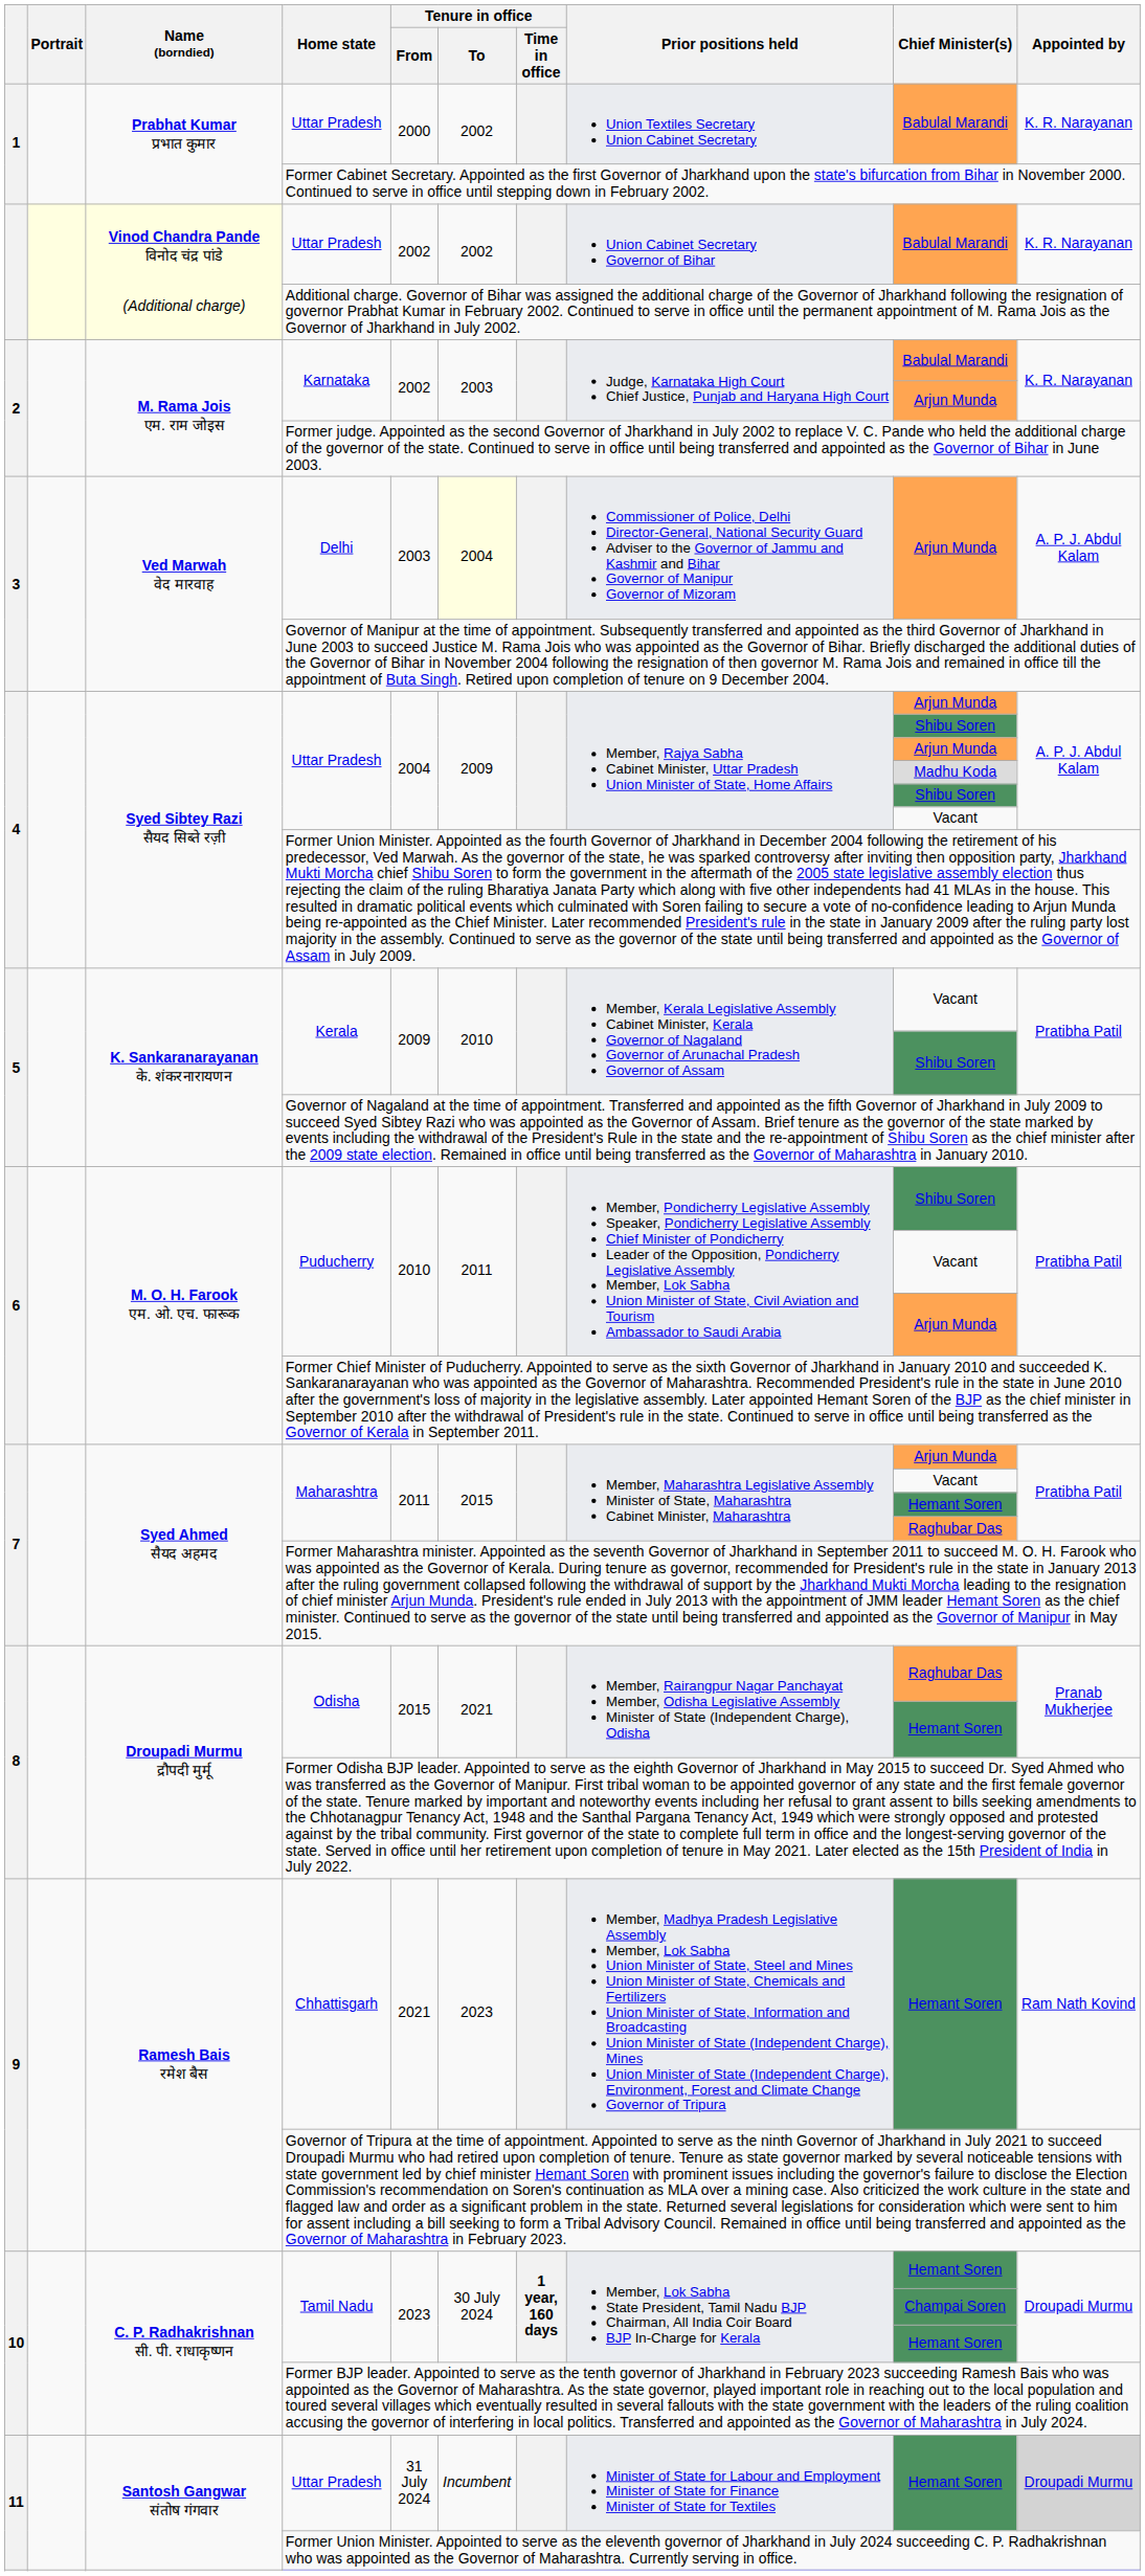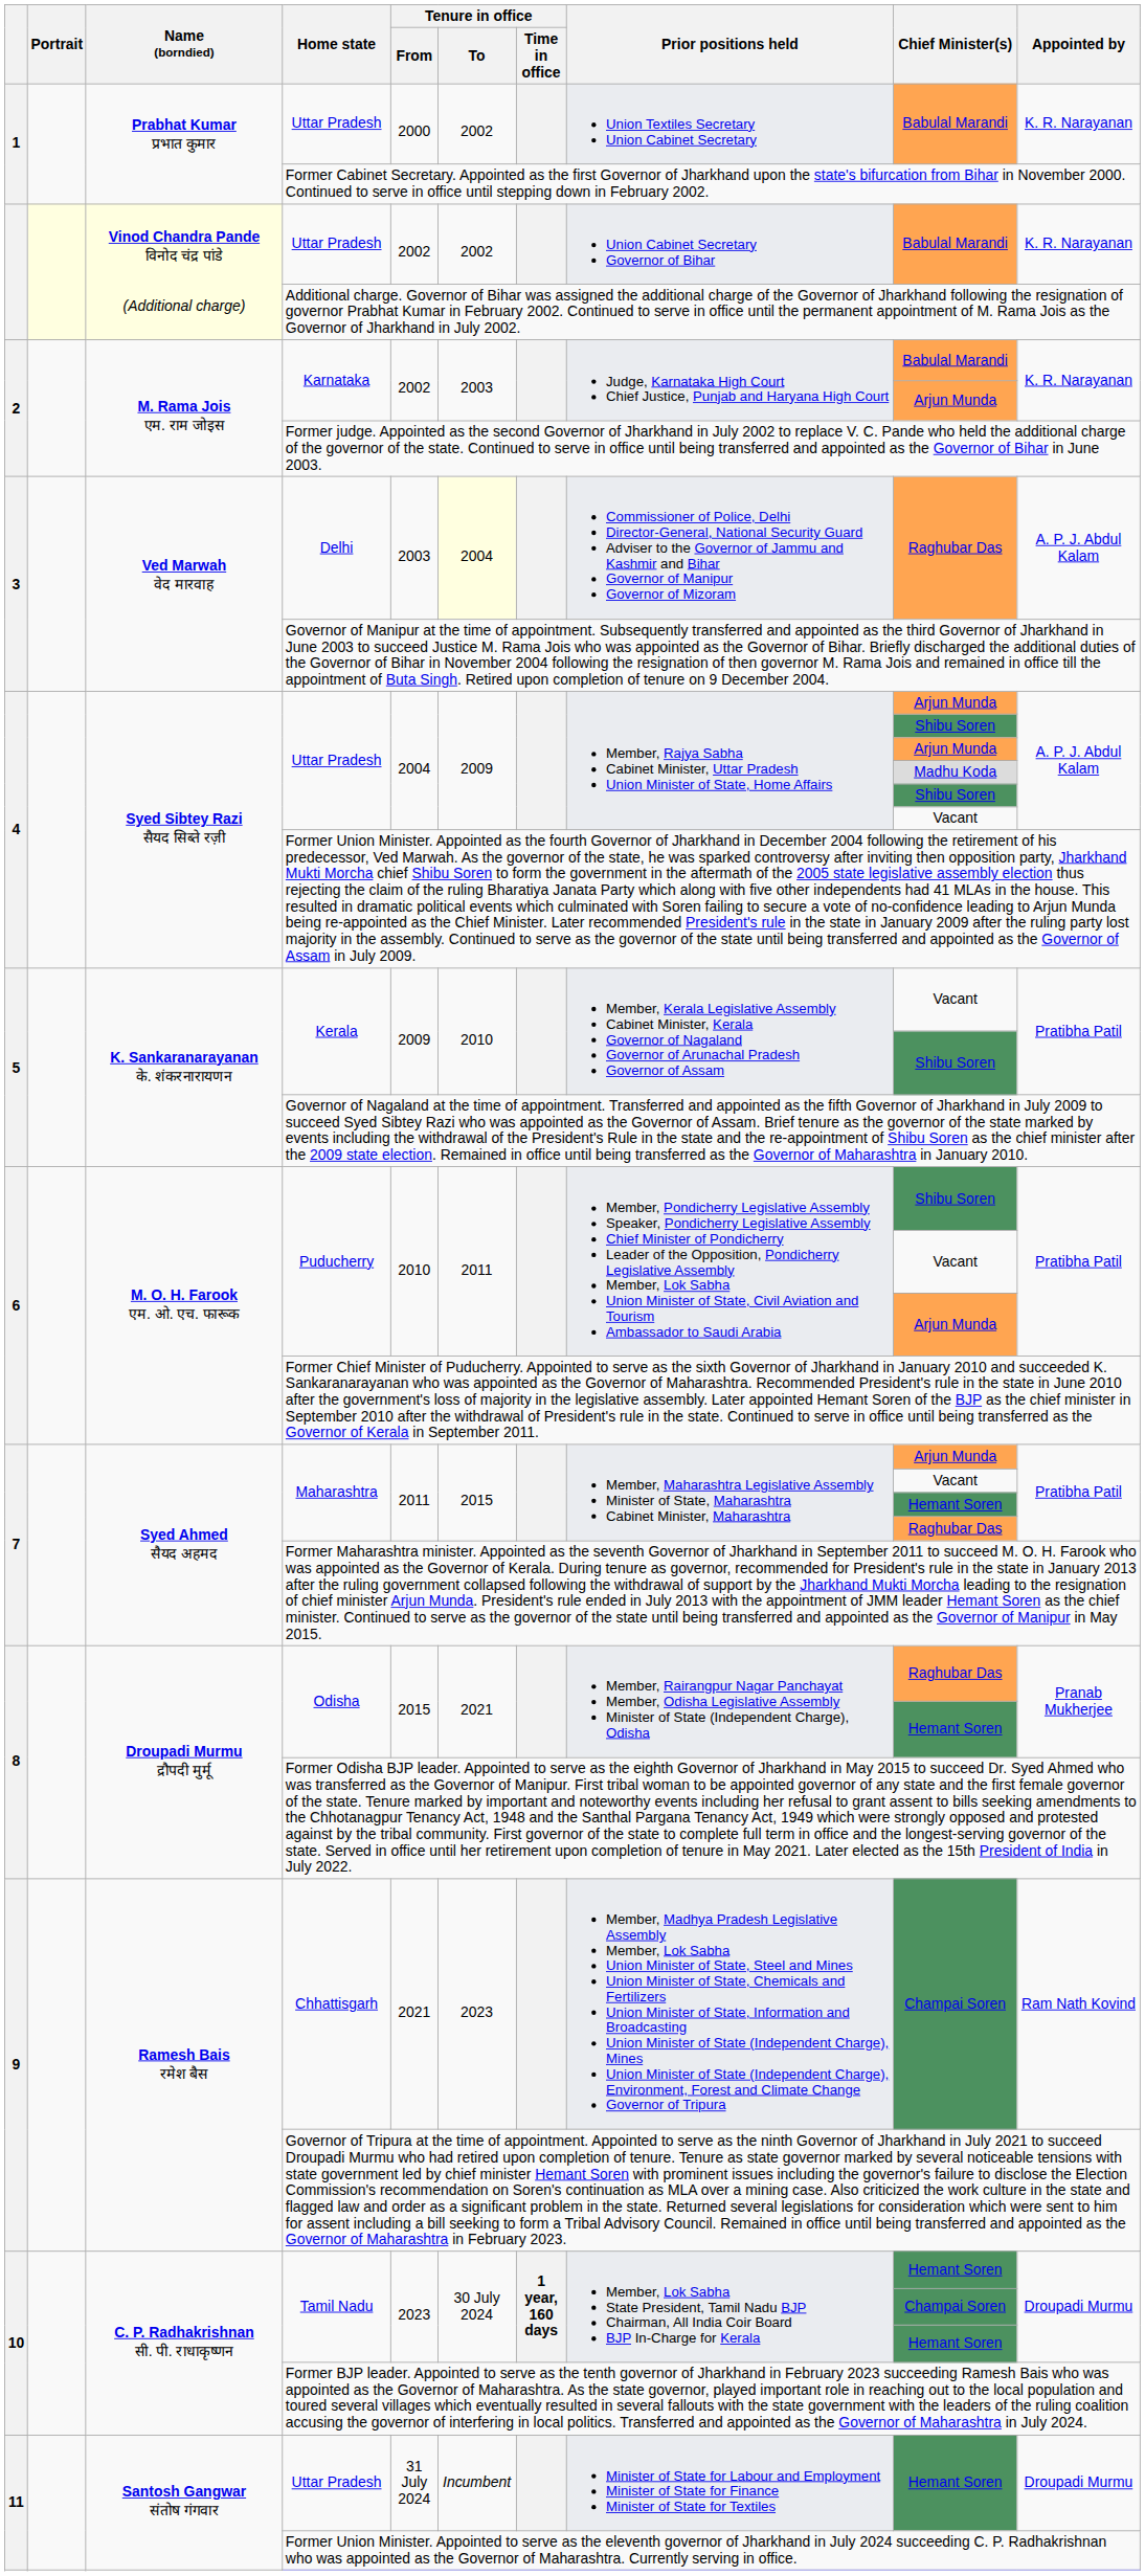Delhi | Chief Minister(s): Arjun Munda -> Raghubar Das
Chhattisgarh | Chief Minister(s): Hemant Soren -> Champai Soren
11 / Uttar Pradesh | Appointed by: lightgrey background -> no background
